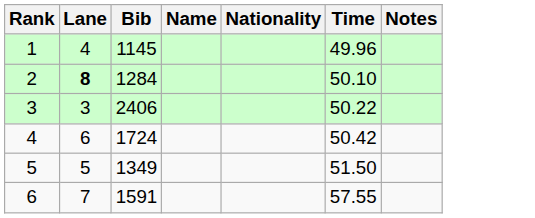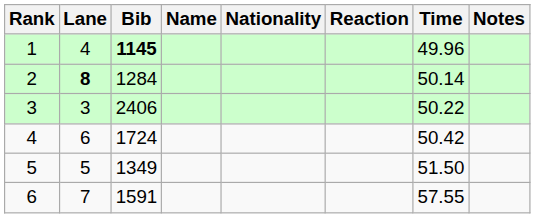+ column: Reaction
1 | Bib: normal -> bold
2 | Time: 50.10 -> 50.14
